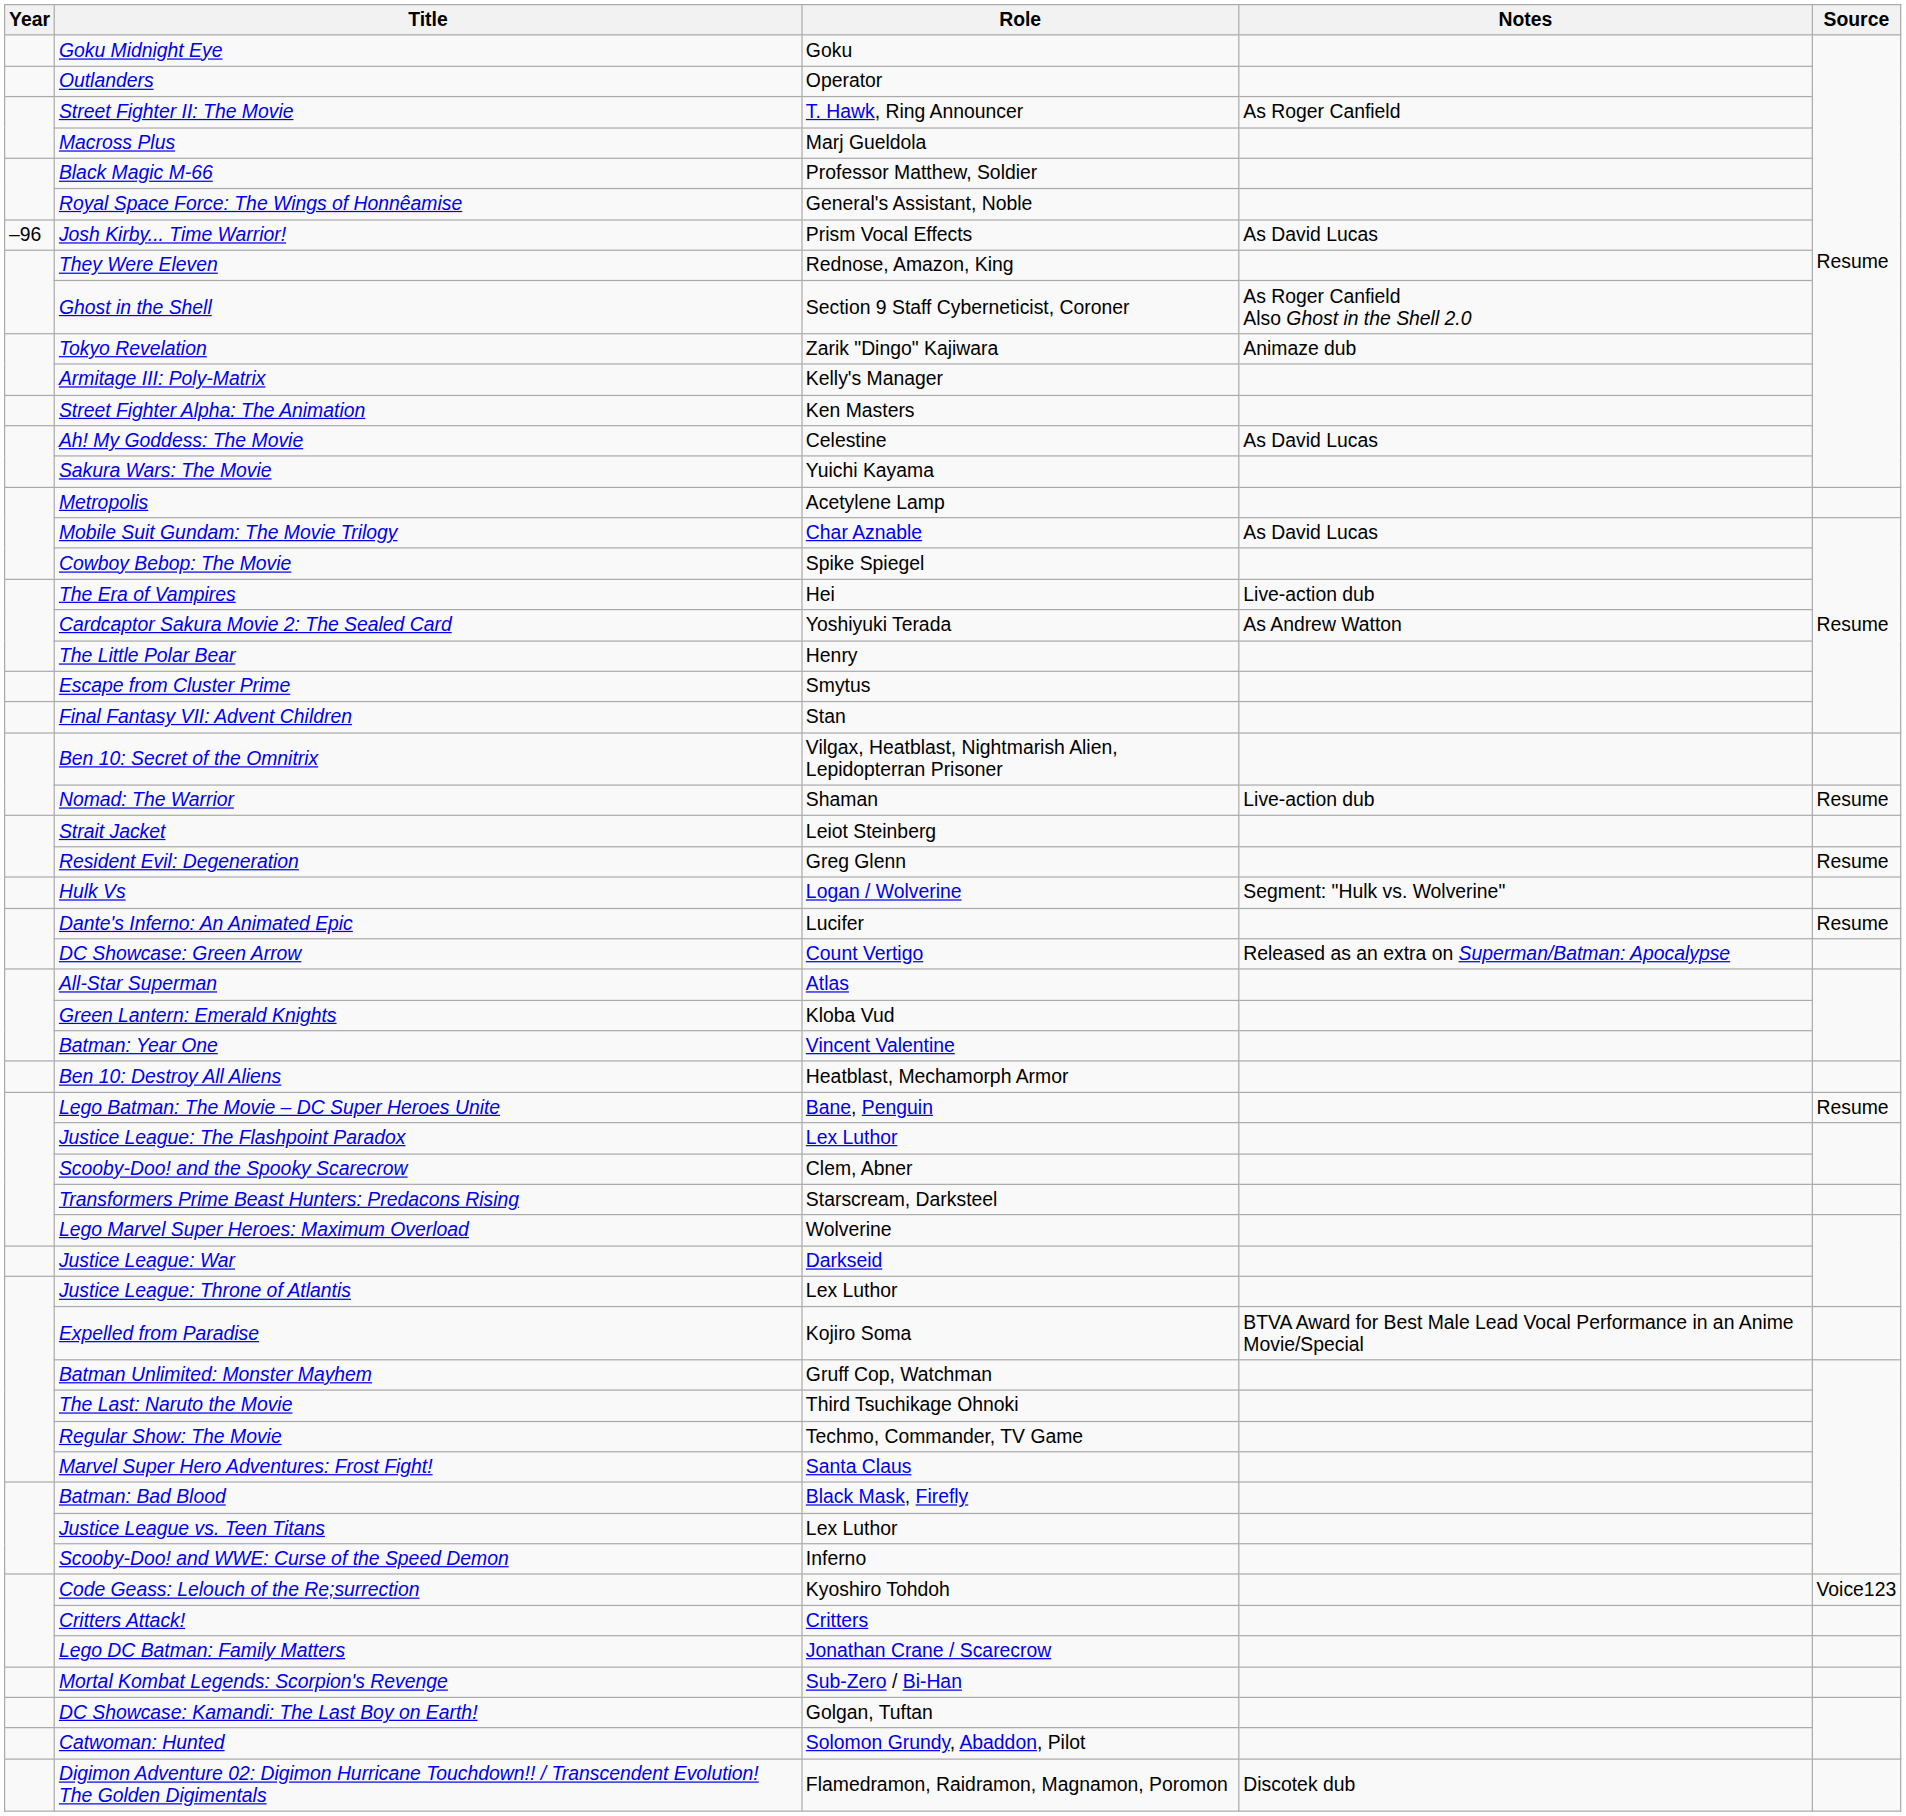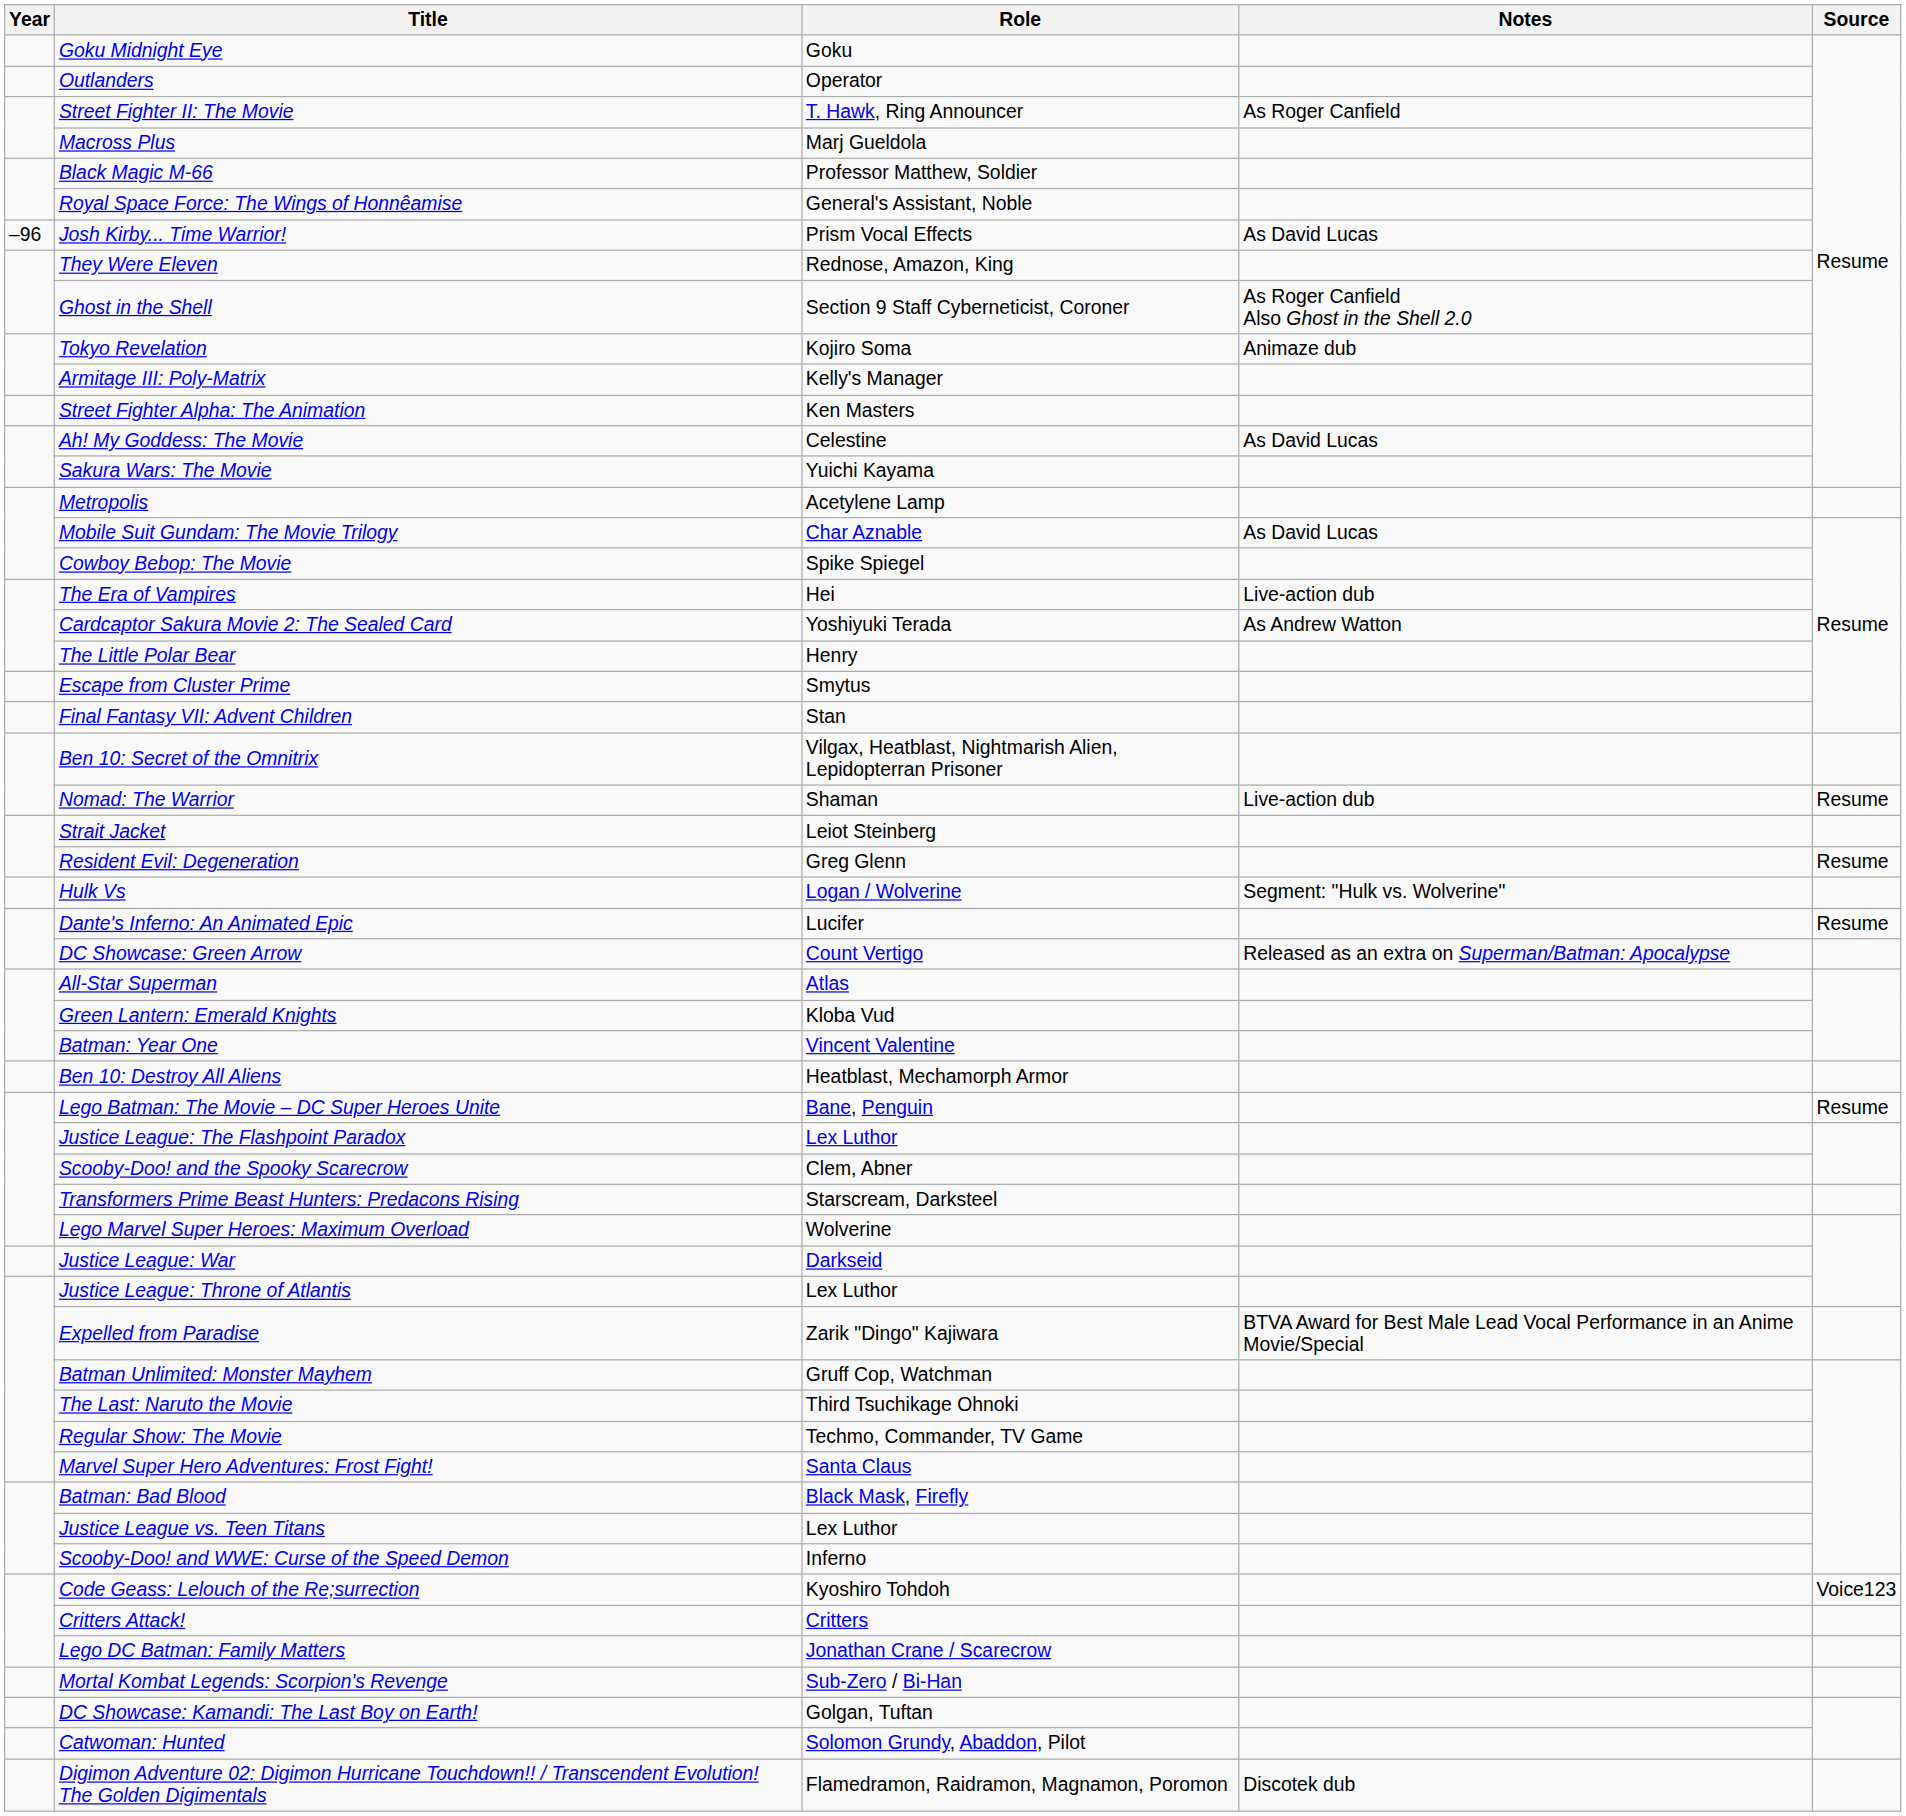Tokyo Revelation | Role: Zarik "Dingo" Kajiwara -> Kojiro Soma
Expelled from Paradise | Role: Kojiro Soma -> Zarik "Dingo" Kajiwara
